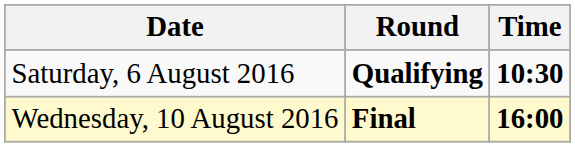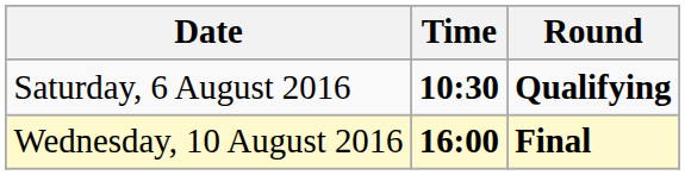columns swapped: Time <-> Round
